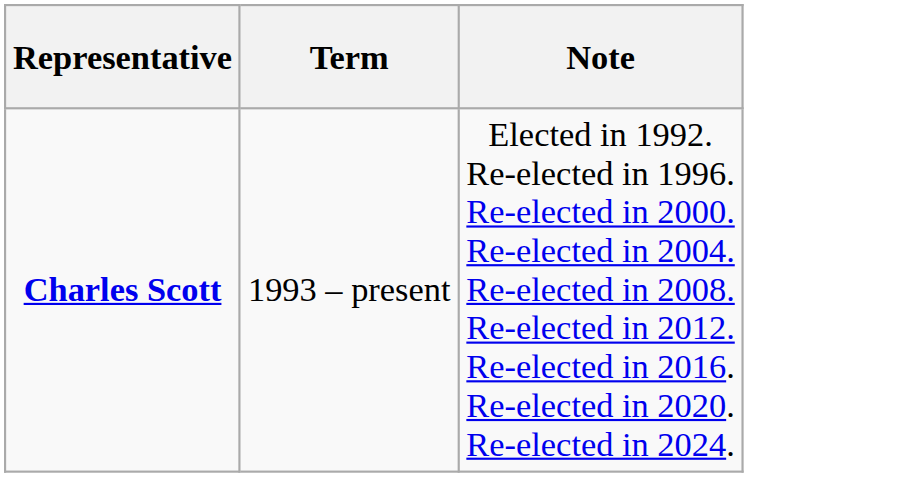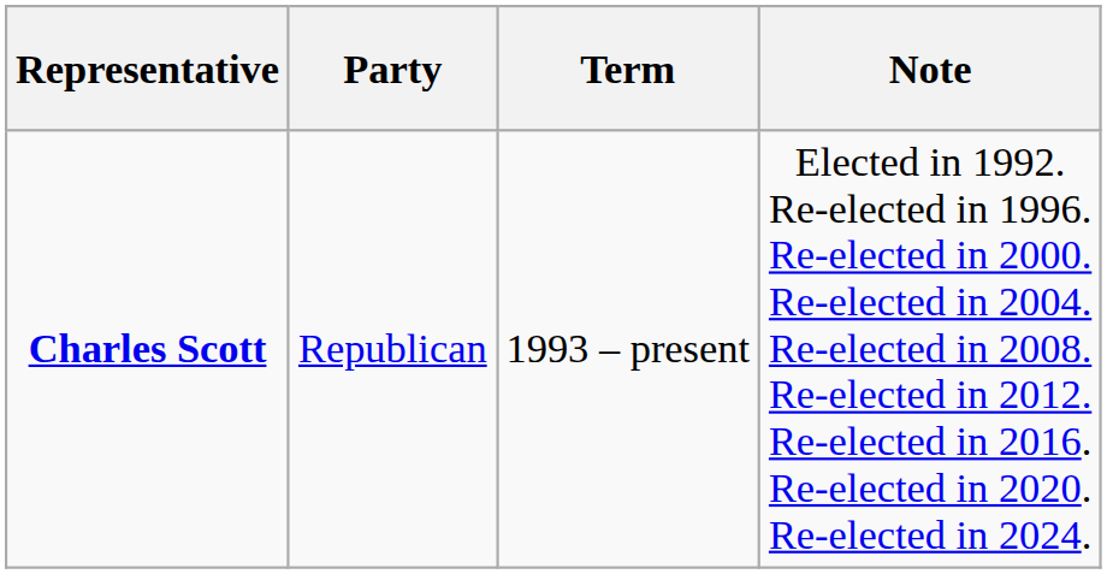+ column: Party | Republican
